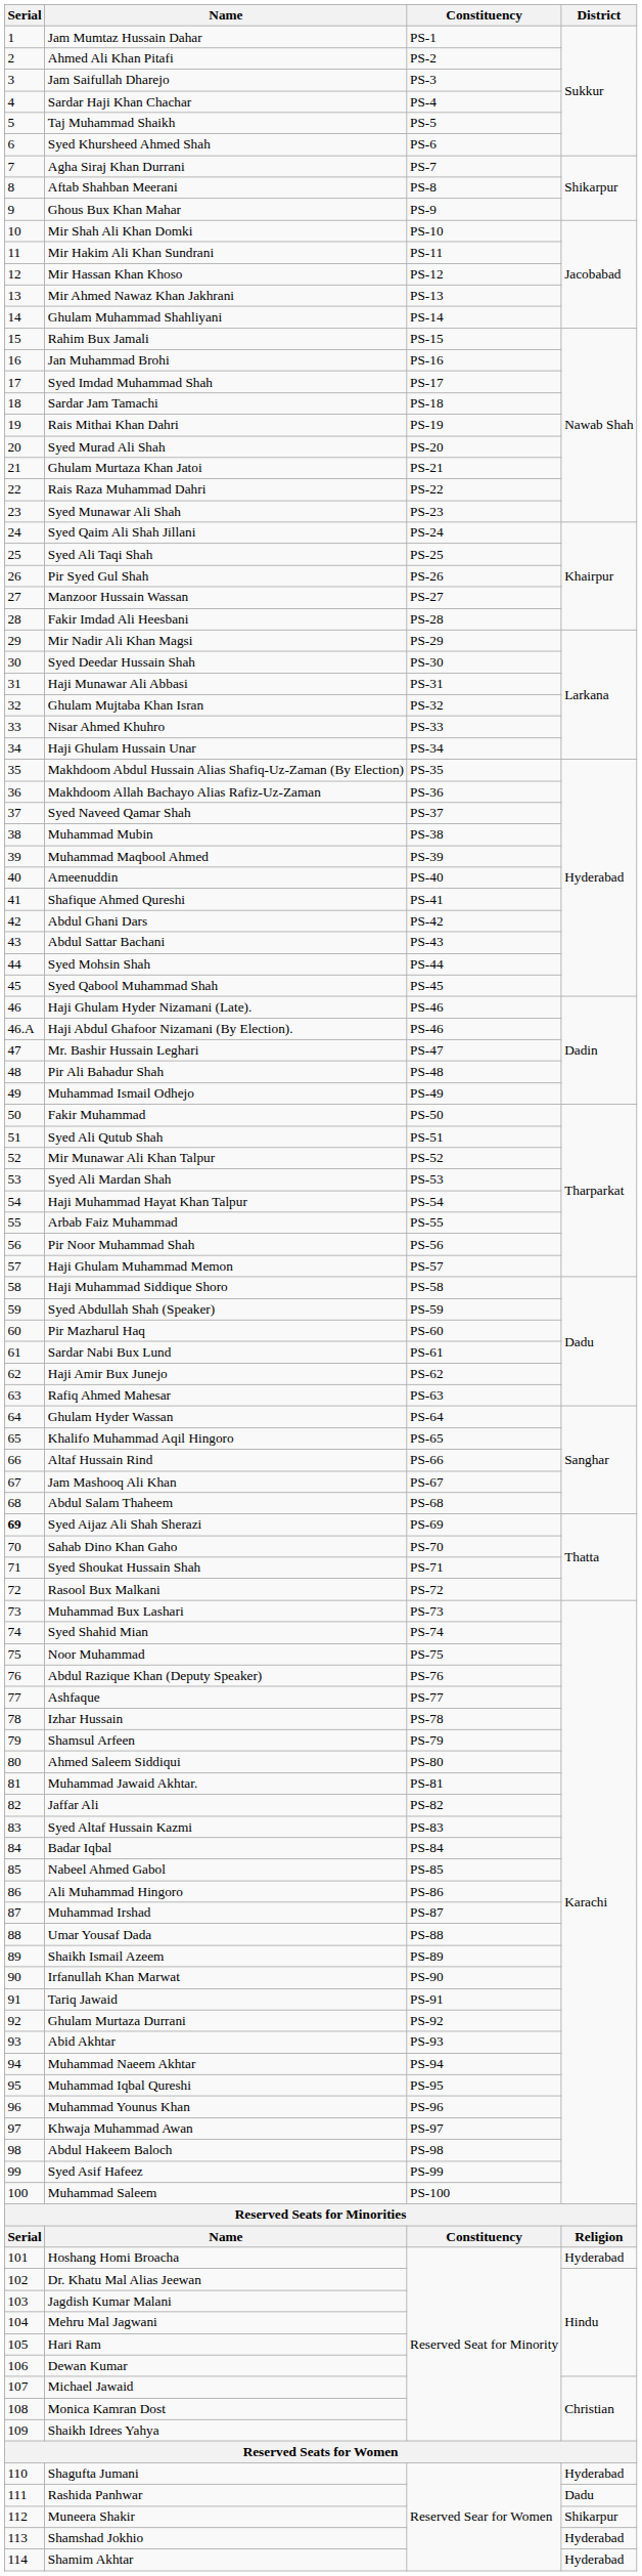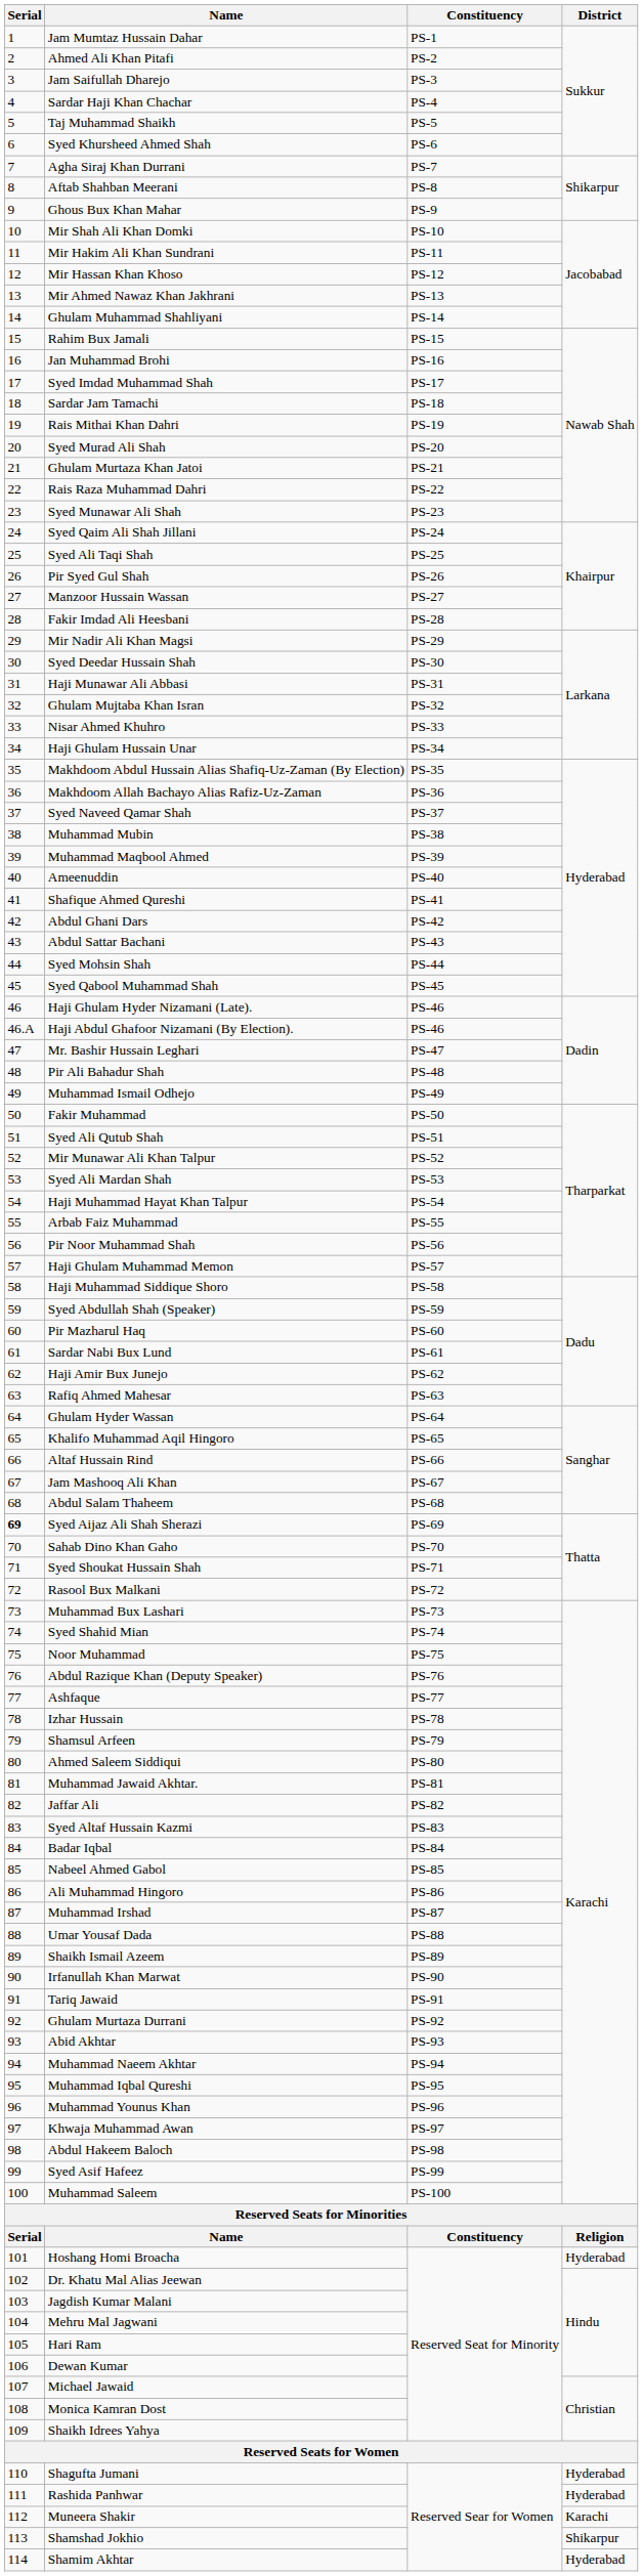Rashida Panhwar | District: Dadu -> Hyderabad
Muneera Shakir | District: Shikarpur -> Karachi
Shamshad Jokhio | District: Hyderabad -> Shikarpur
